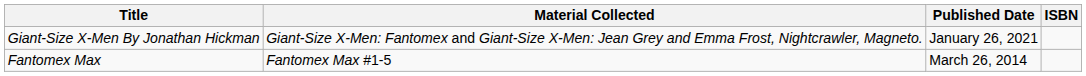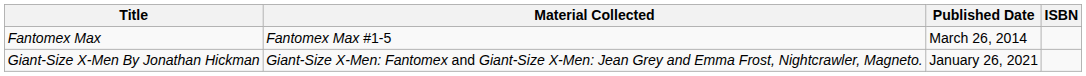rows swapped: Fantomex Max <-> Giant-Size X-Men By Jonathan Hickman
